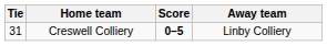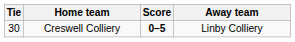Creswell Colliery | Tie: 31 -> 30
